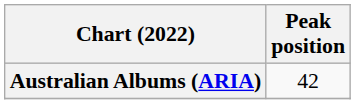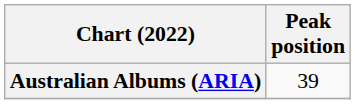Australian Albums (ARIA) | Peak position: 42 -> 39
